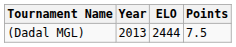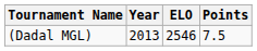(Dadal MGL) | ELO: 2444 -> 2546
